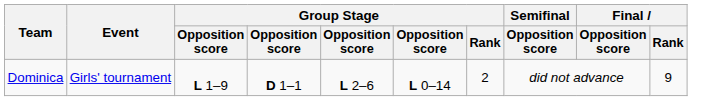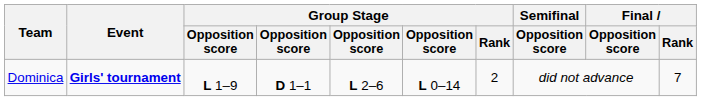Dominica | Event: normal -> bold
Dominica | Final / Rank: 9 -> 7
